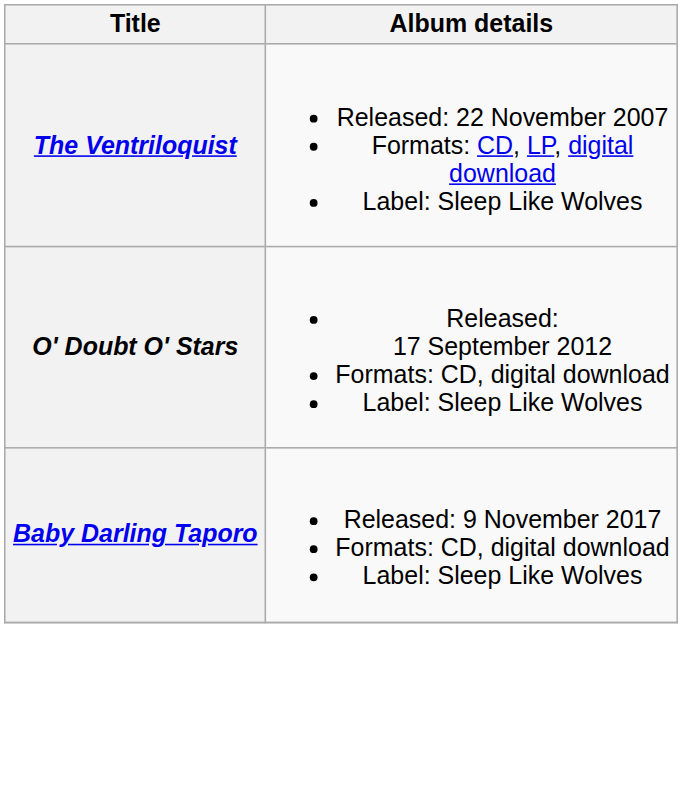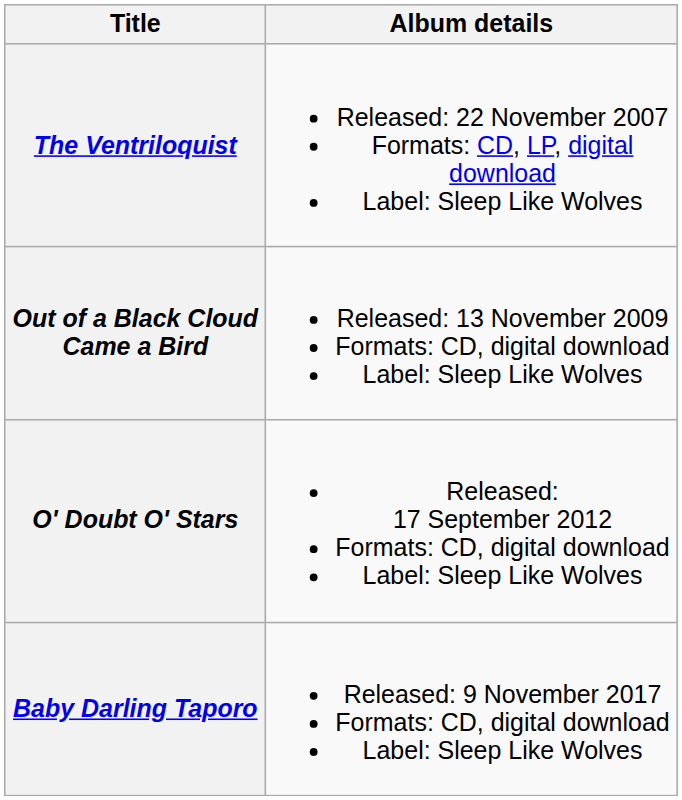+ row: Out of a Black Cloud Came a Bird | Released: 13 November 2009 Formats: CD, digital download Label: Sleep Like Wolves
